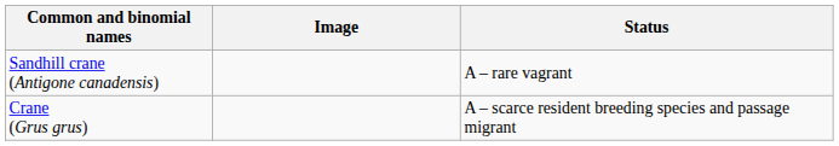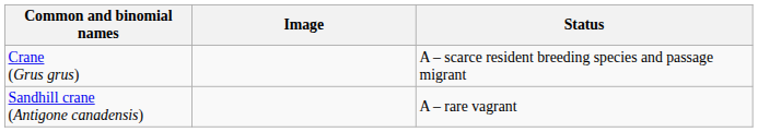rows swapped: Sandhill crane (Antigone canadensis) <-> Crane (Grus grus)
